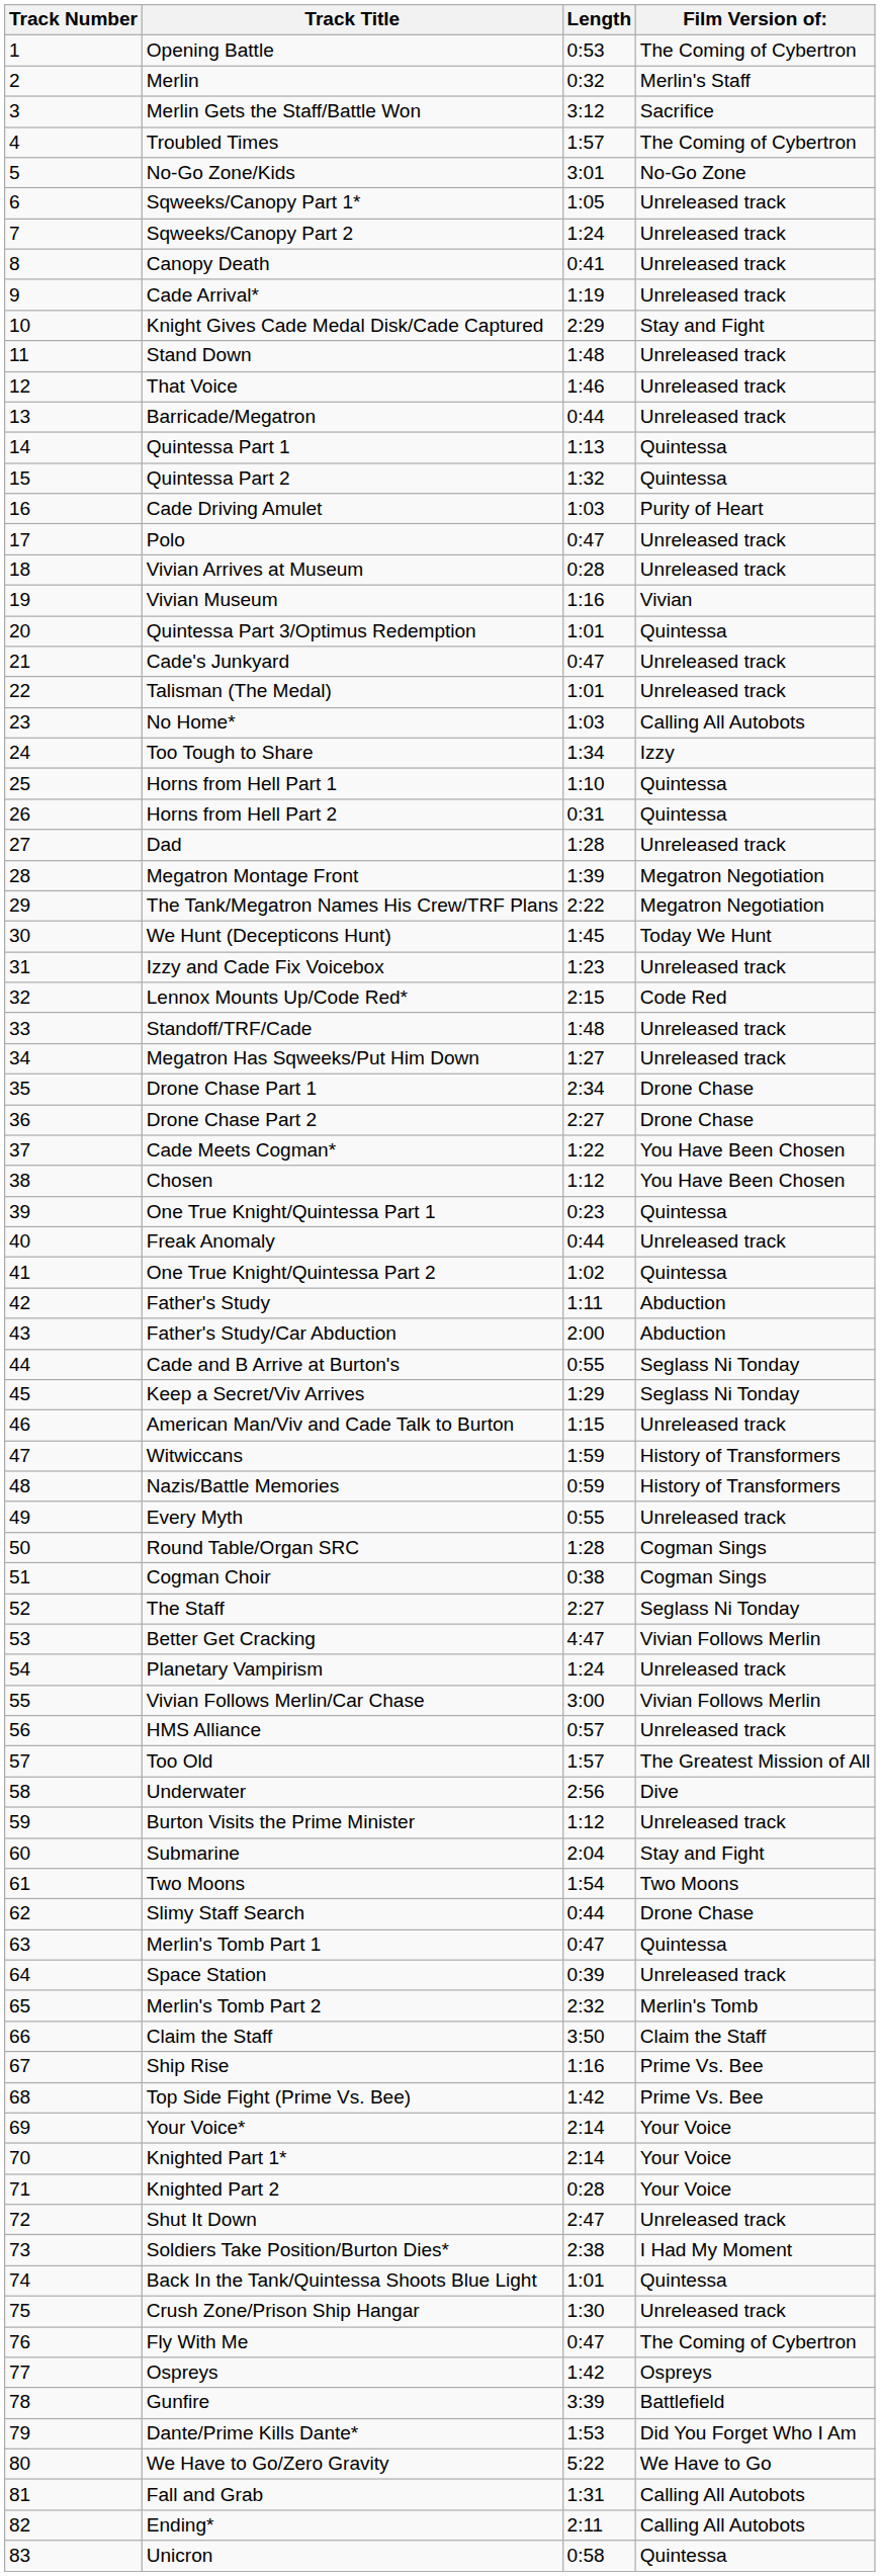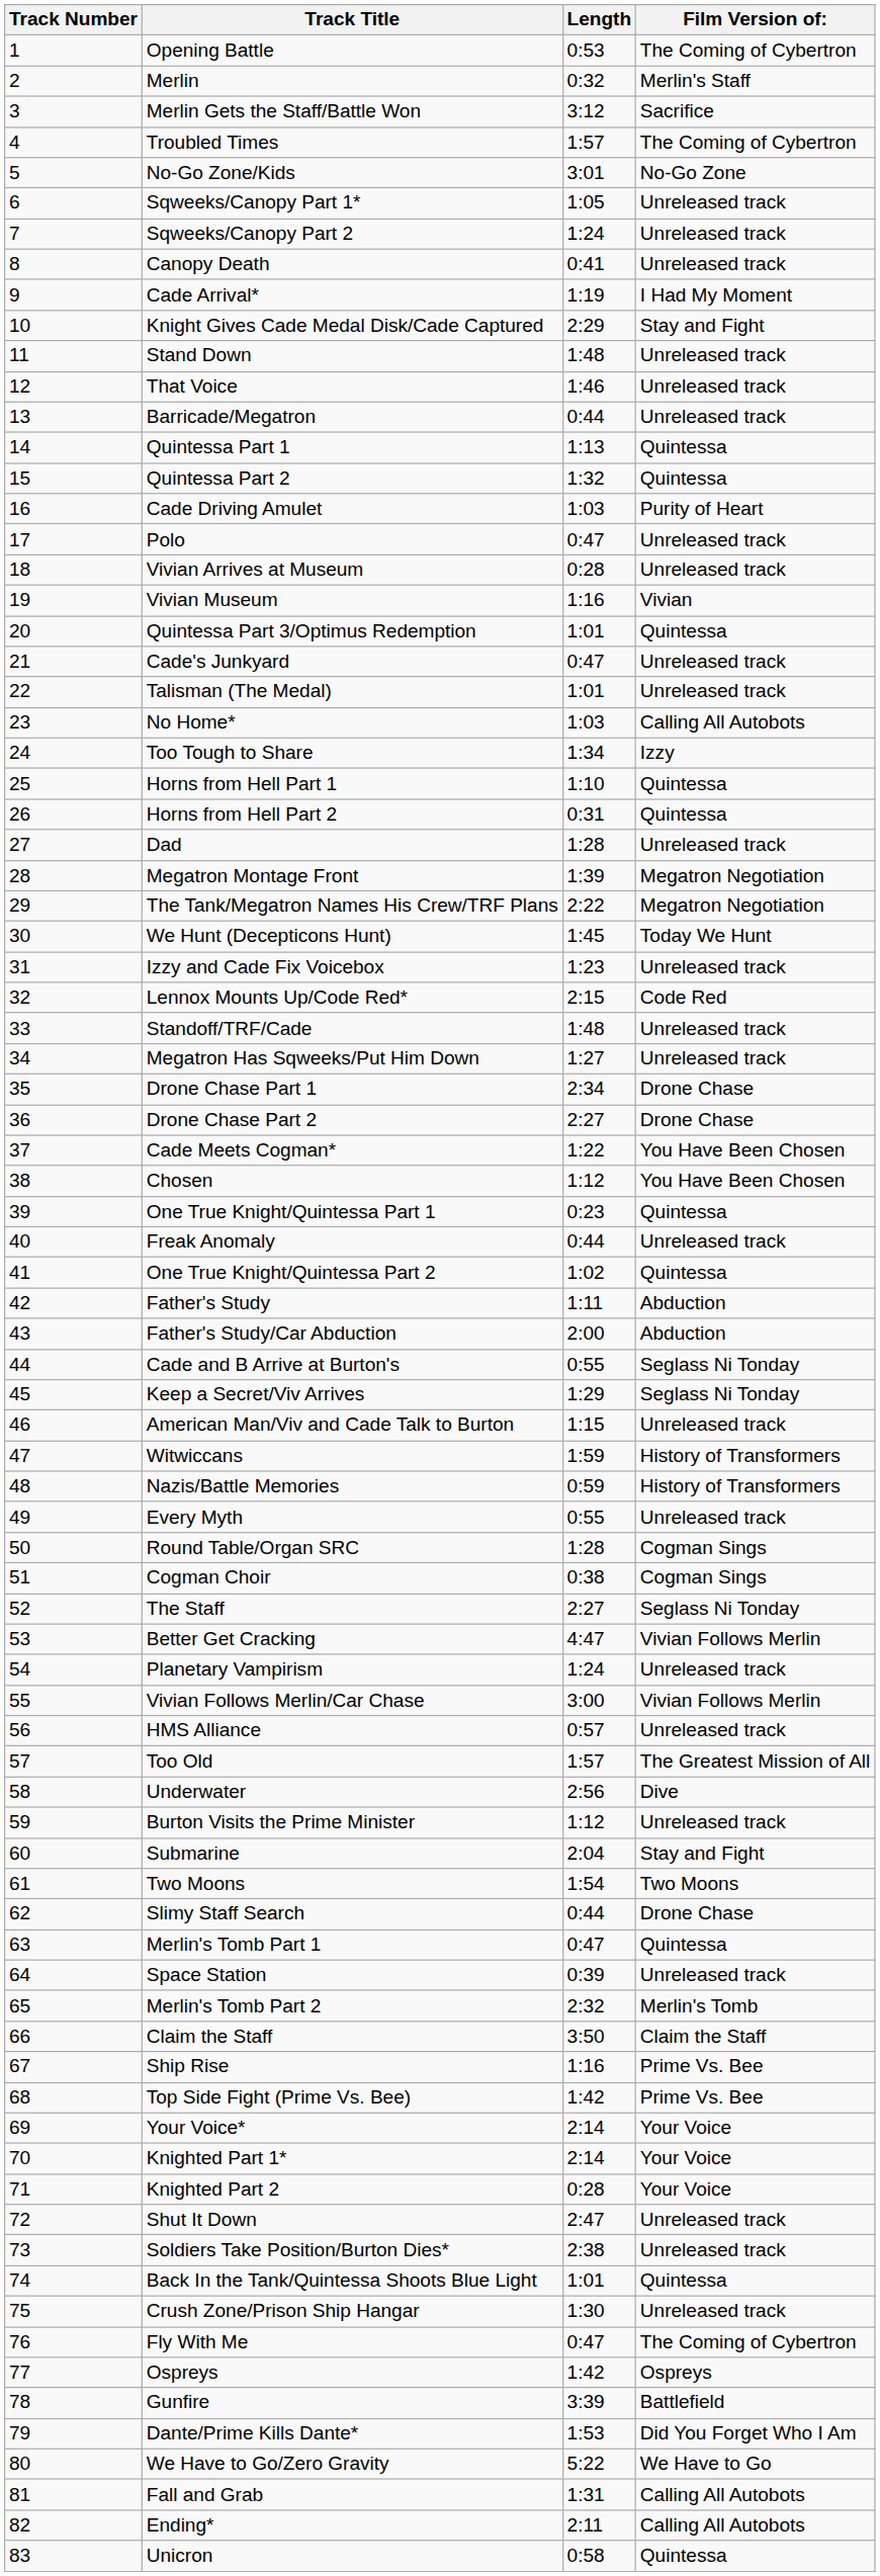Cade Arrival* | Film Version of:: Unreleased track -> I Had My Moment
Soldiers Take Position/Burton Dies* | Film Version of:: I Had My Moment -> Unreleased track
